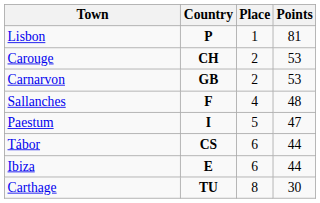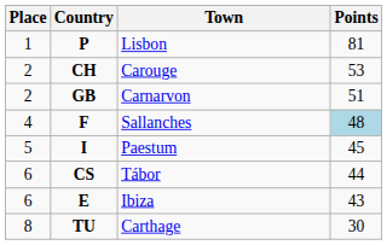columns swapped: Place <-> Town
GB | Points: 53 -> 51
F | Points: no background -> lightblue background
I | Points: 47 -> 45
E | Points: 44 -> 43
